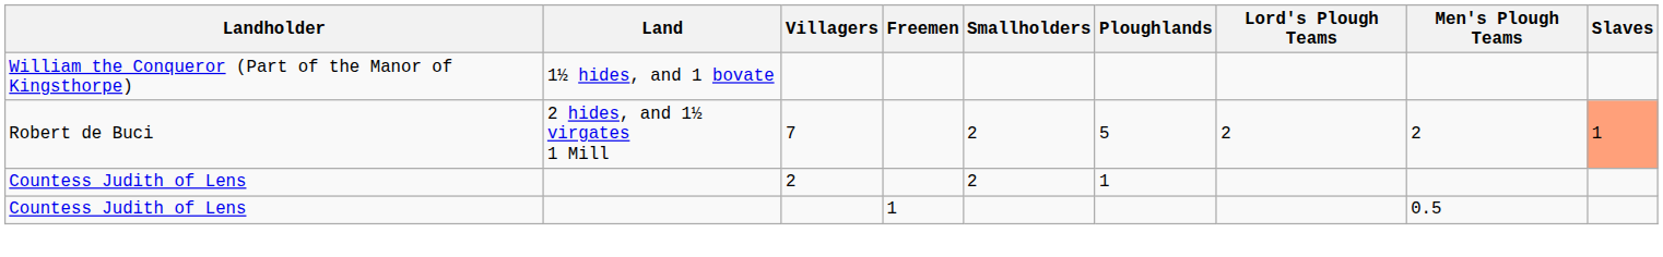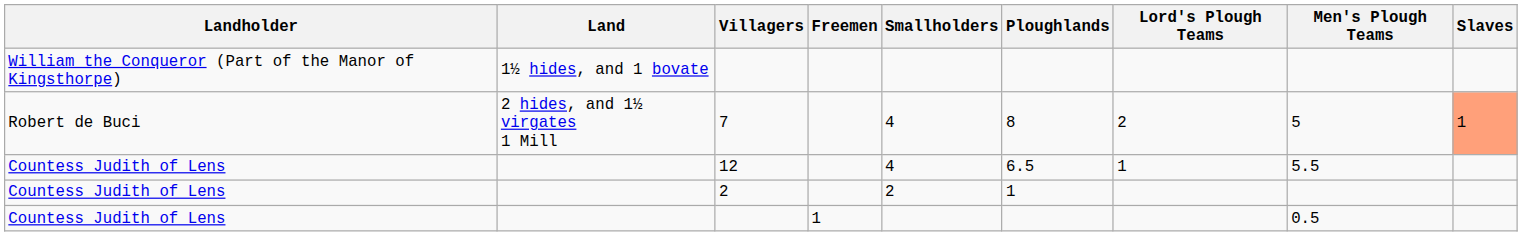7 | Smallholders: 2 -> 4
7 | Ploughlands: 5 -> 8
7 | Men's Plough Teams: 2 -> 5
+ row: Countess Judith of Lens | 12 | 4 | 6.5 | 1 | 5.5
